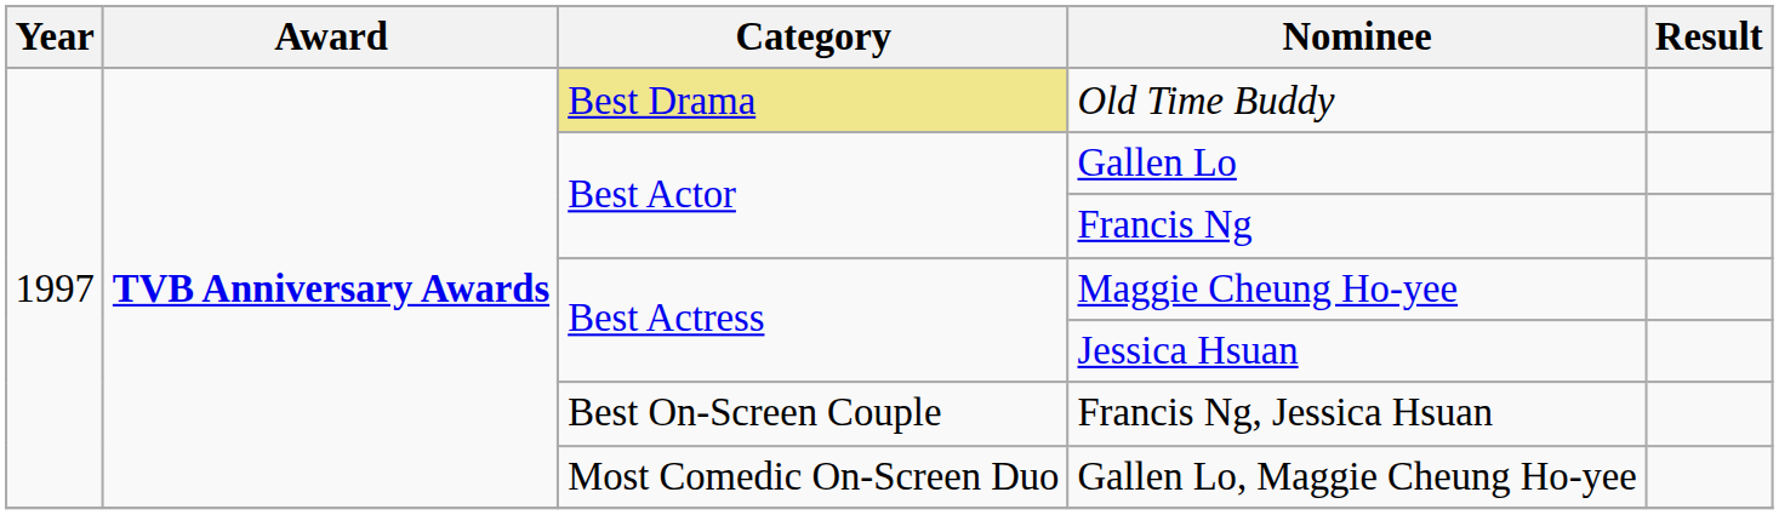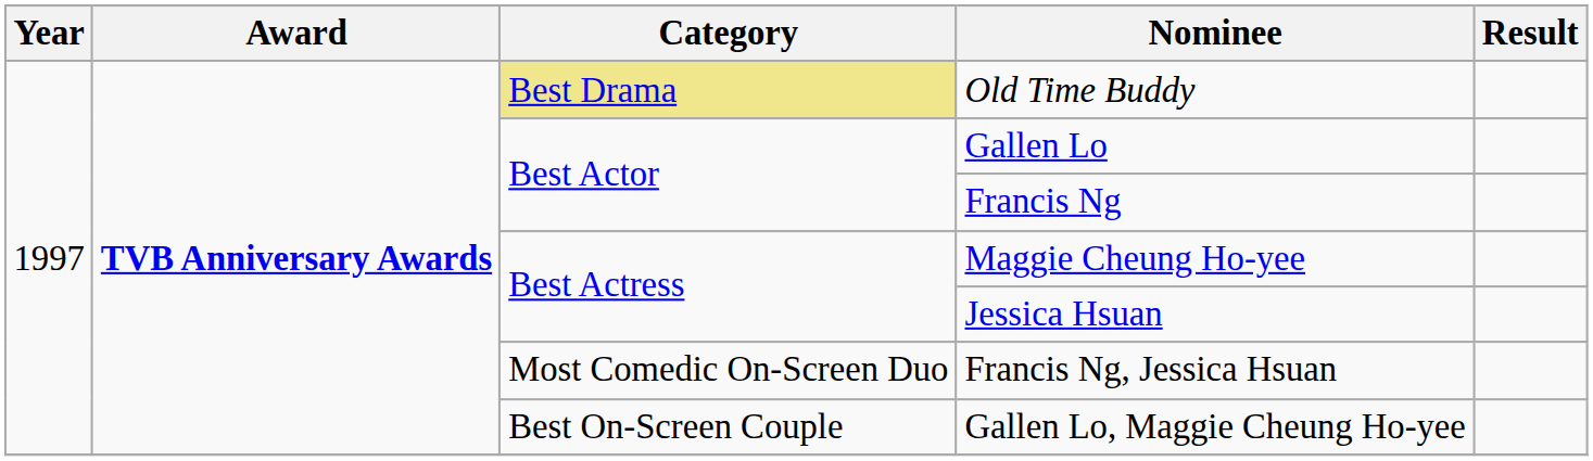Francis Ng, Jessica Hsuan | Category: Best On-Screen Couple -> Most Comedic On-Screen Duo
Gallen Lo, Maggie Cheung Ho-yee | Category: Most Comedic On-Screen Duo -> Best On-Screen Couple
